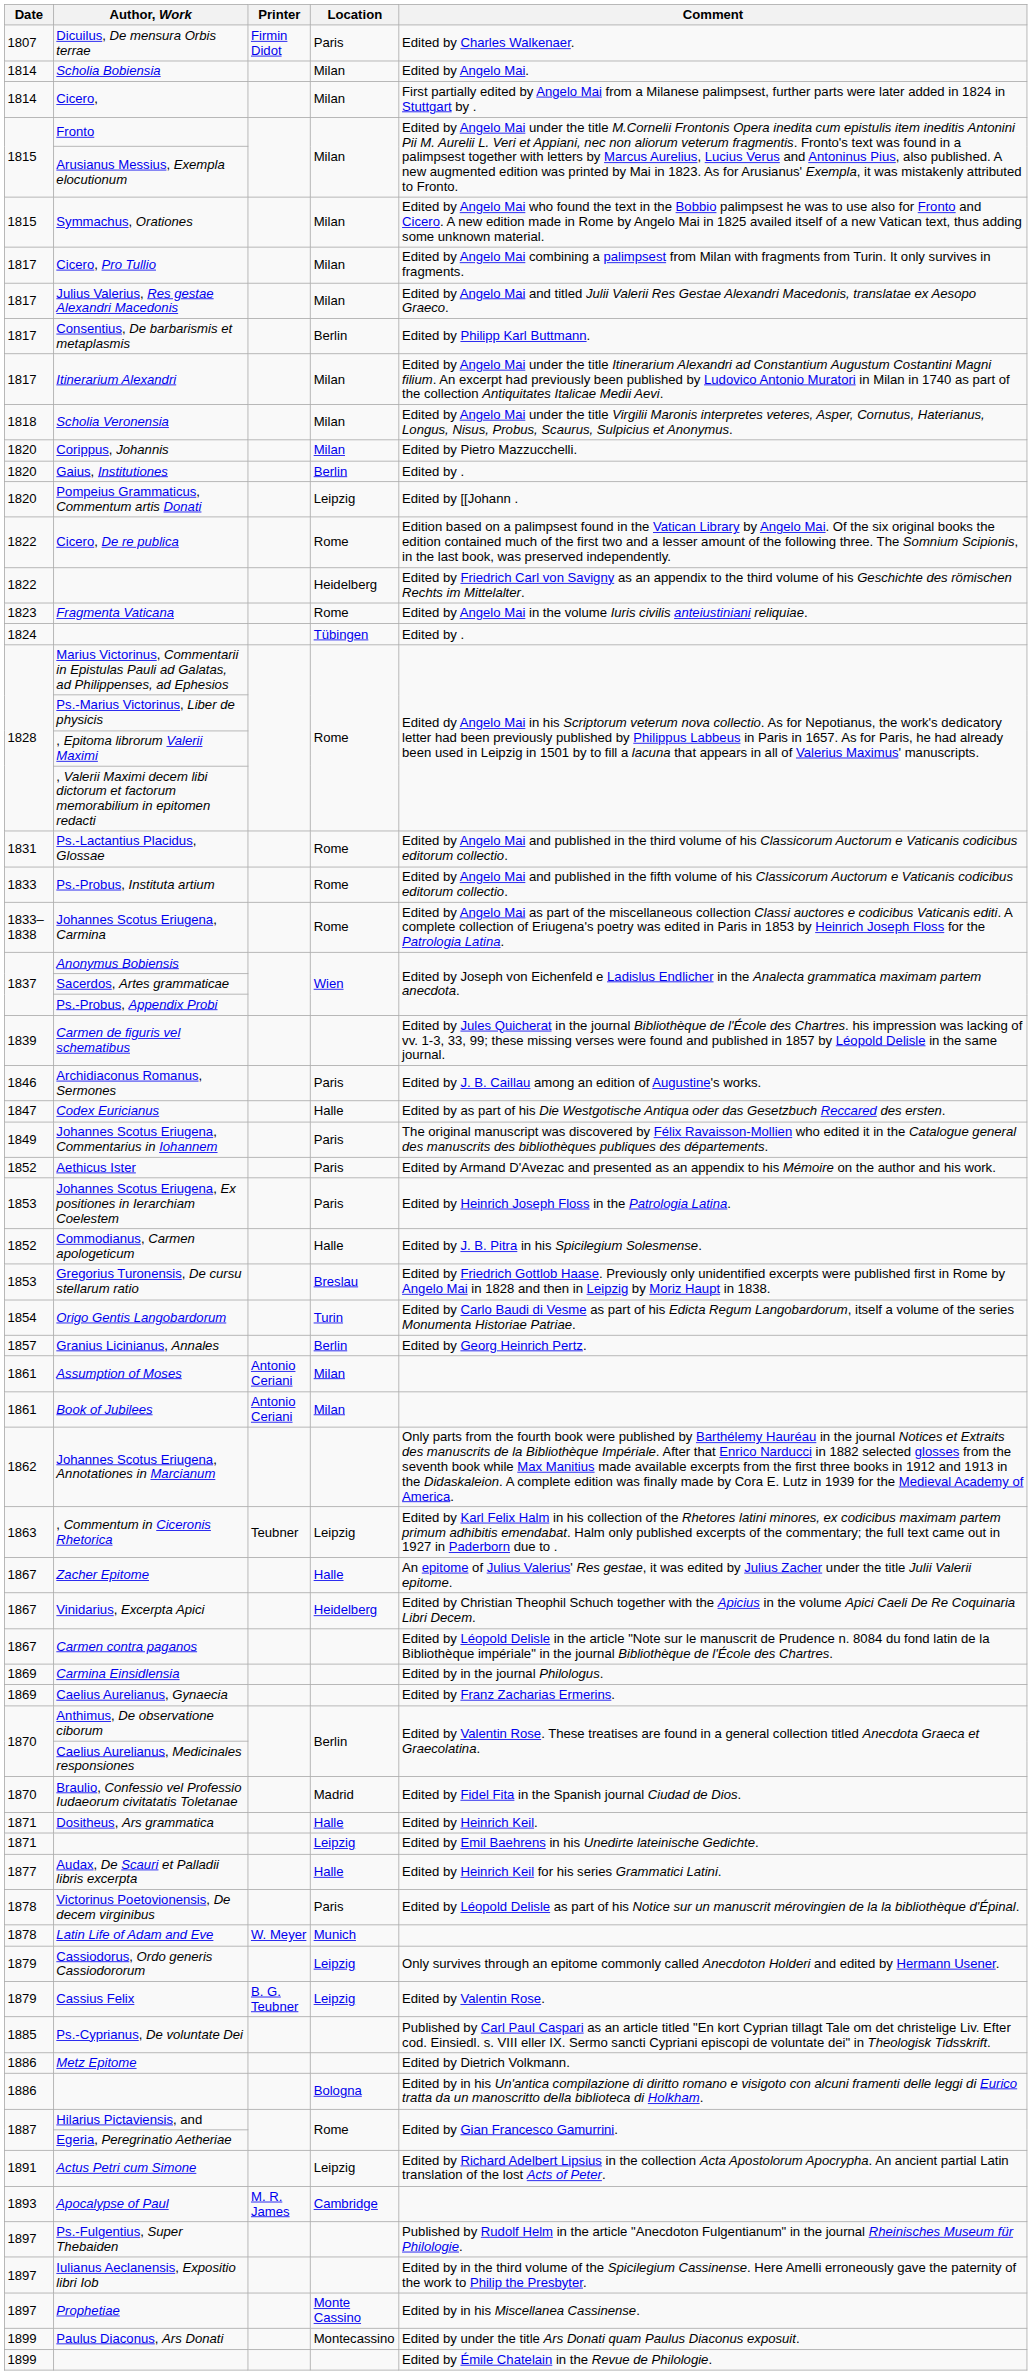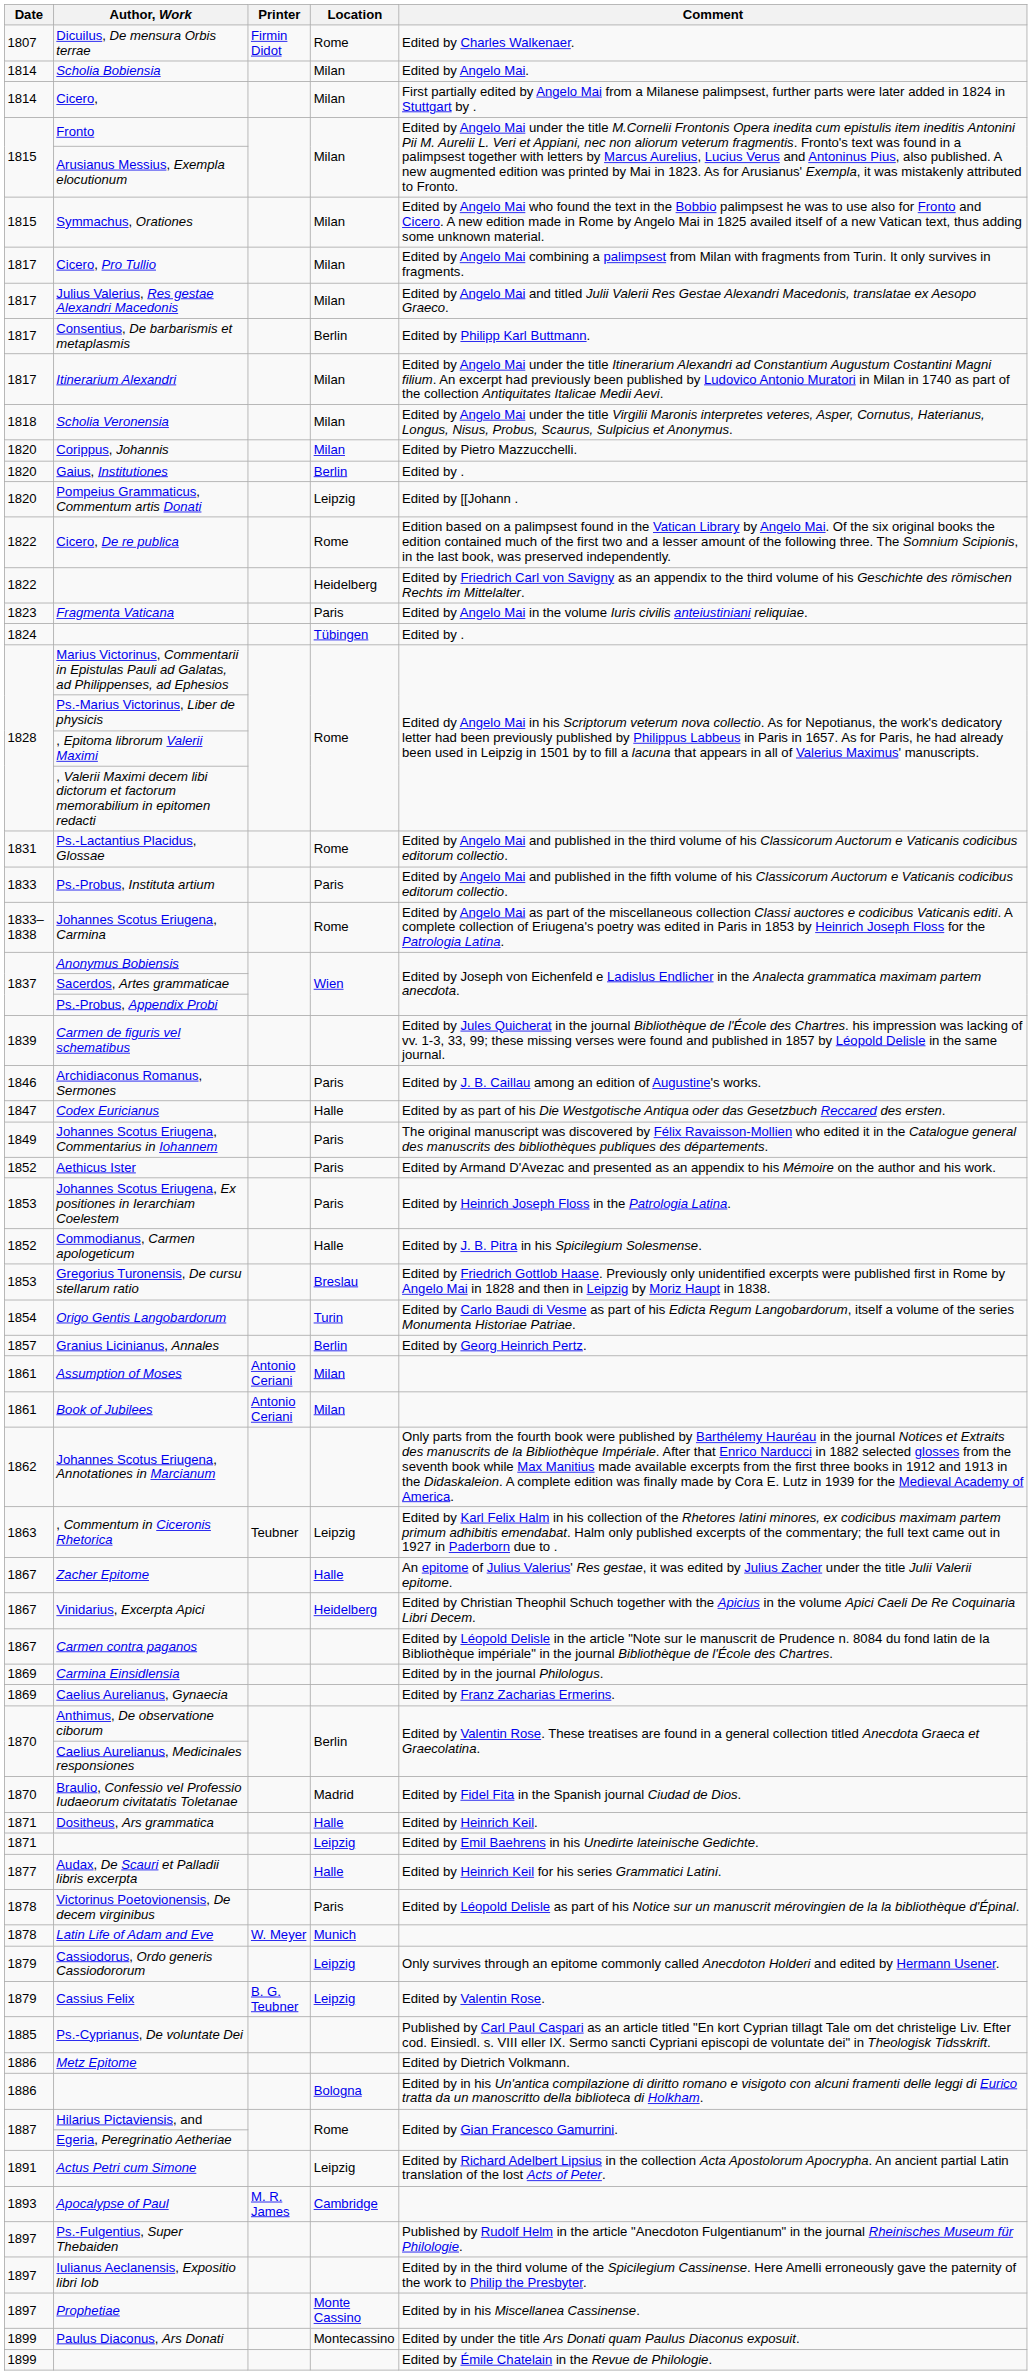Dicuilus, De mensura Orbis terrae | Location: Paris -> Rome
Fragmenta Vaticana | Location: Rome -> Paris
Ps.-Probus, Instituta artium | Location: Rome -> Paris
